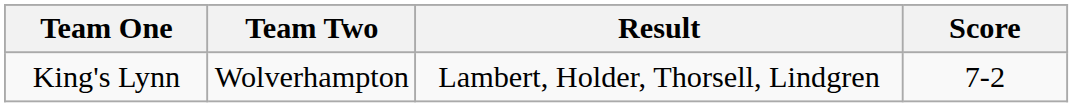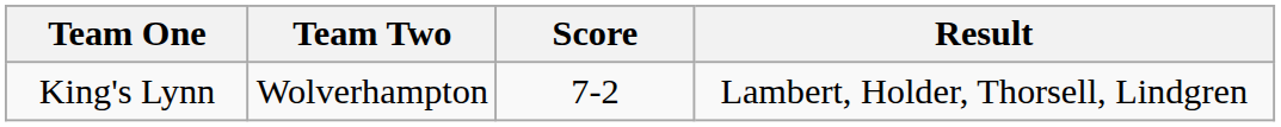columns swapped: Score <-> Result
